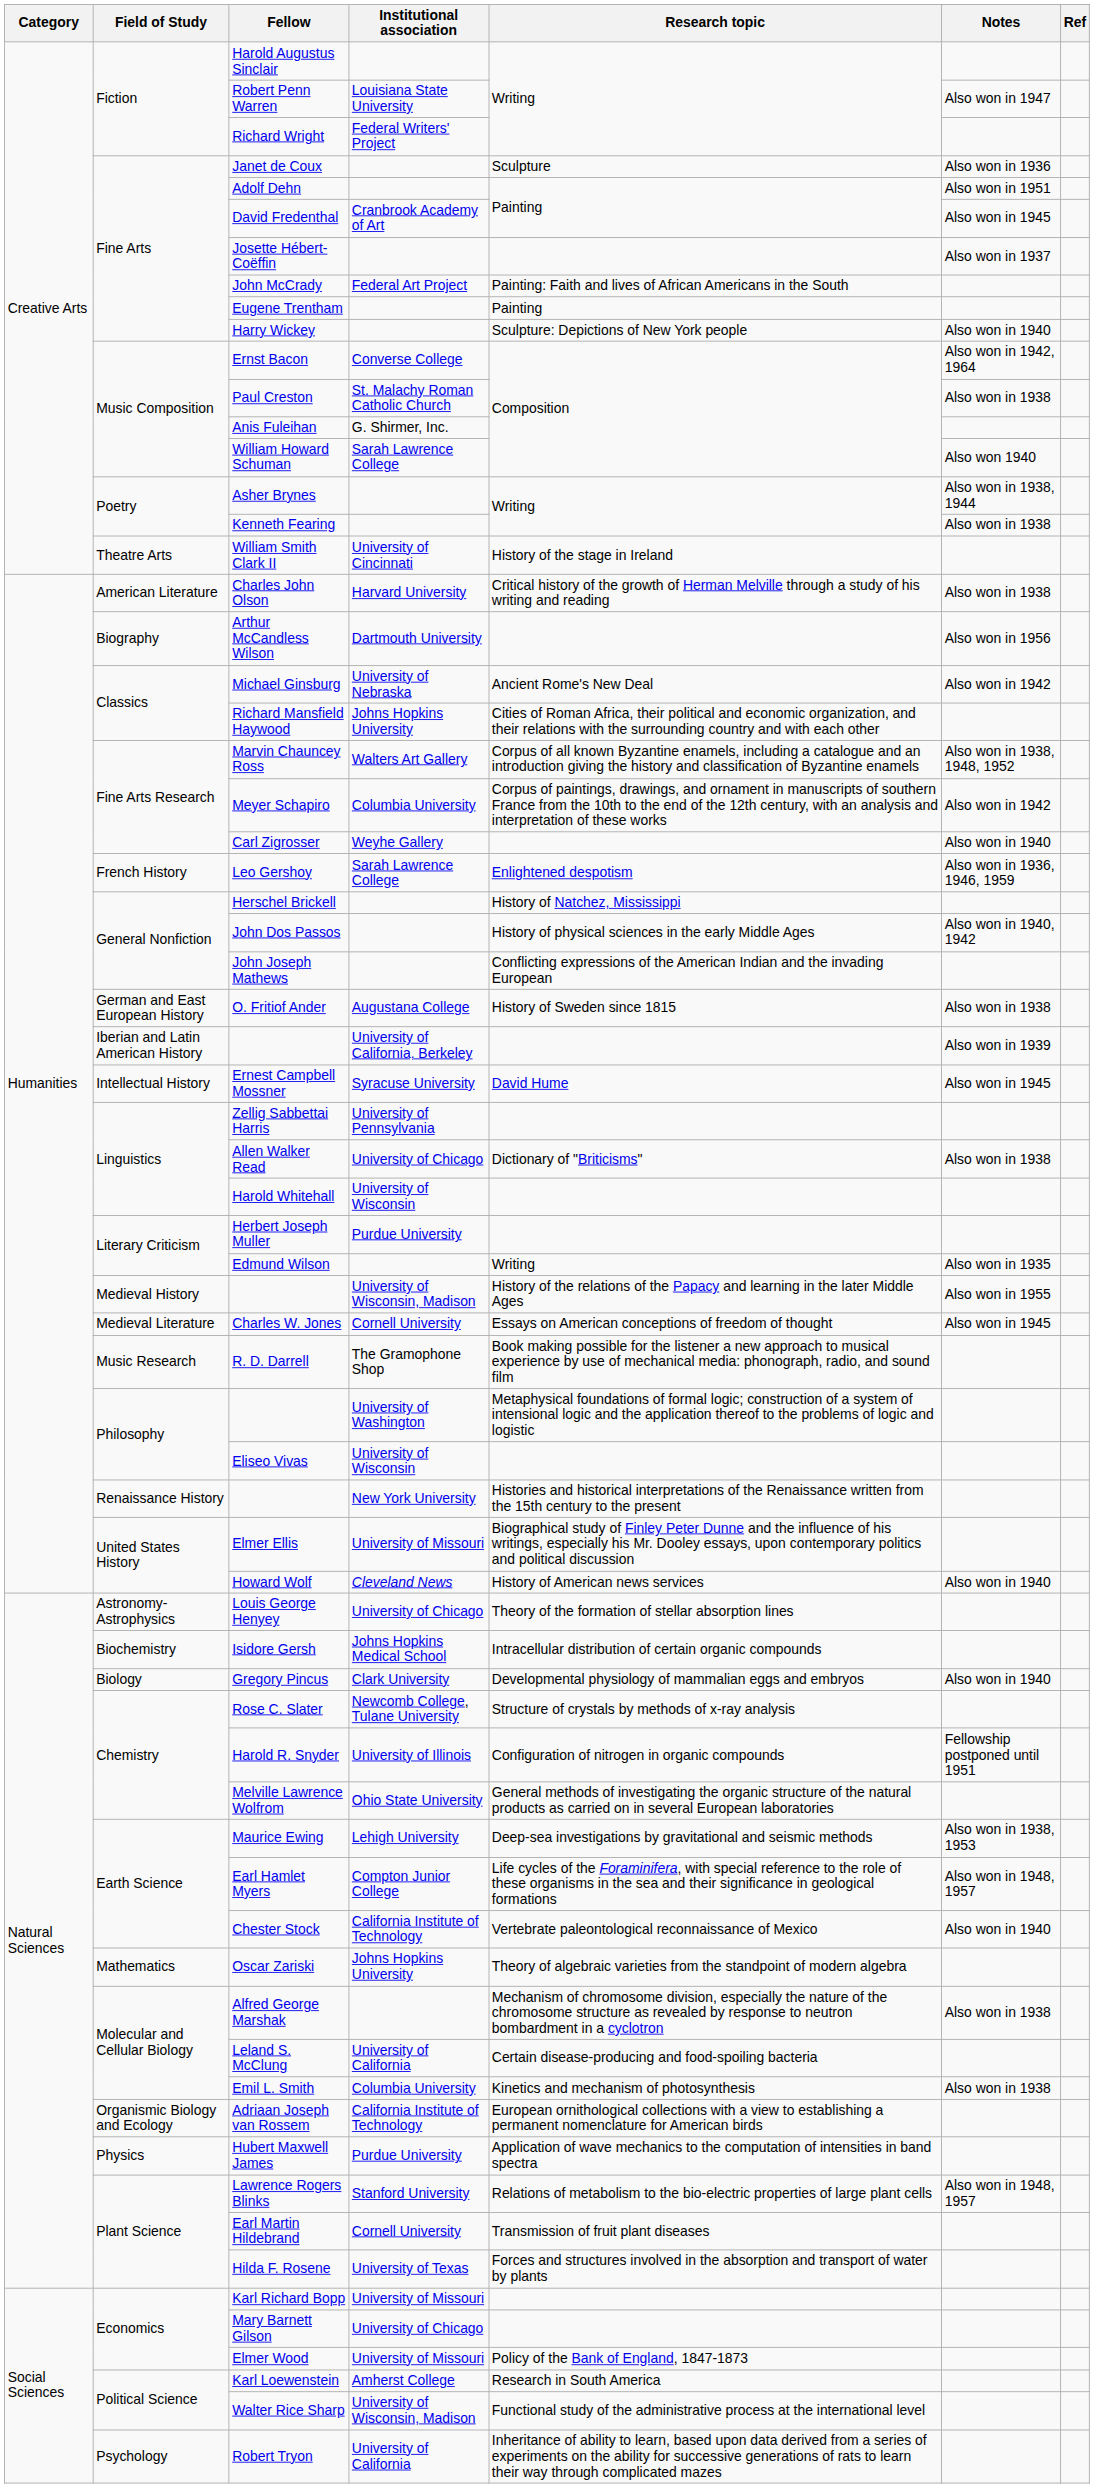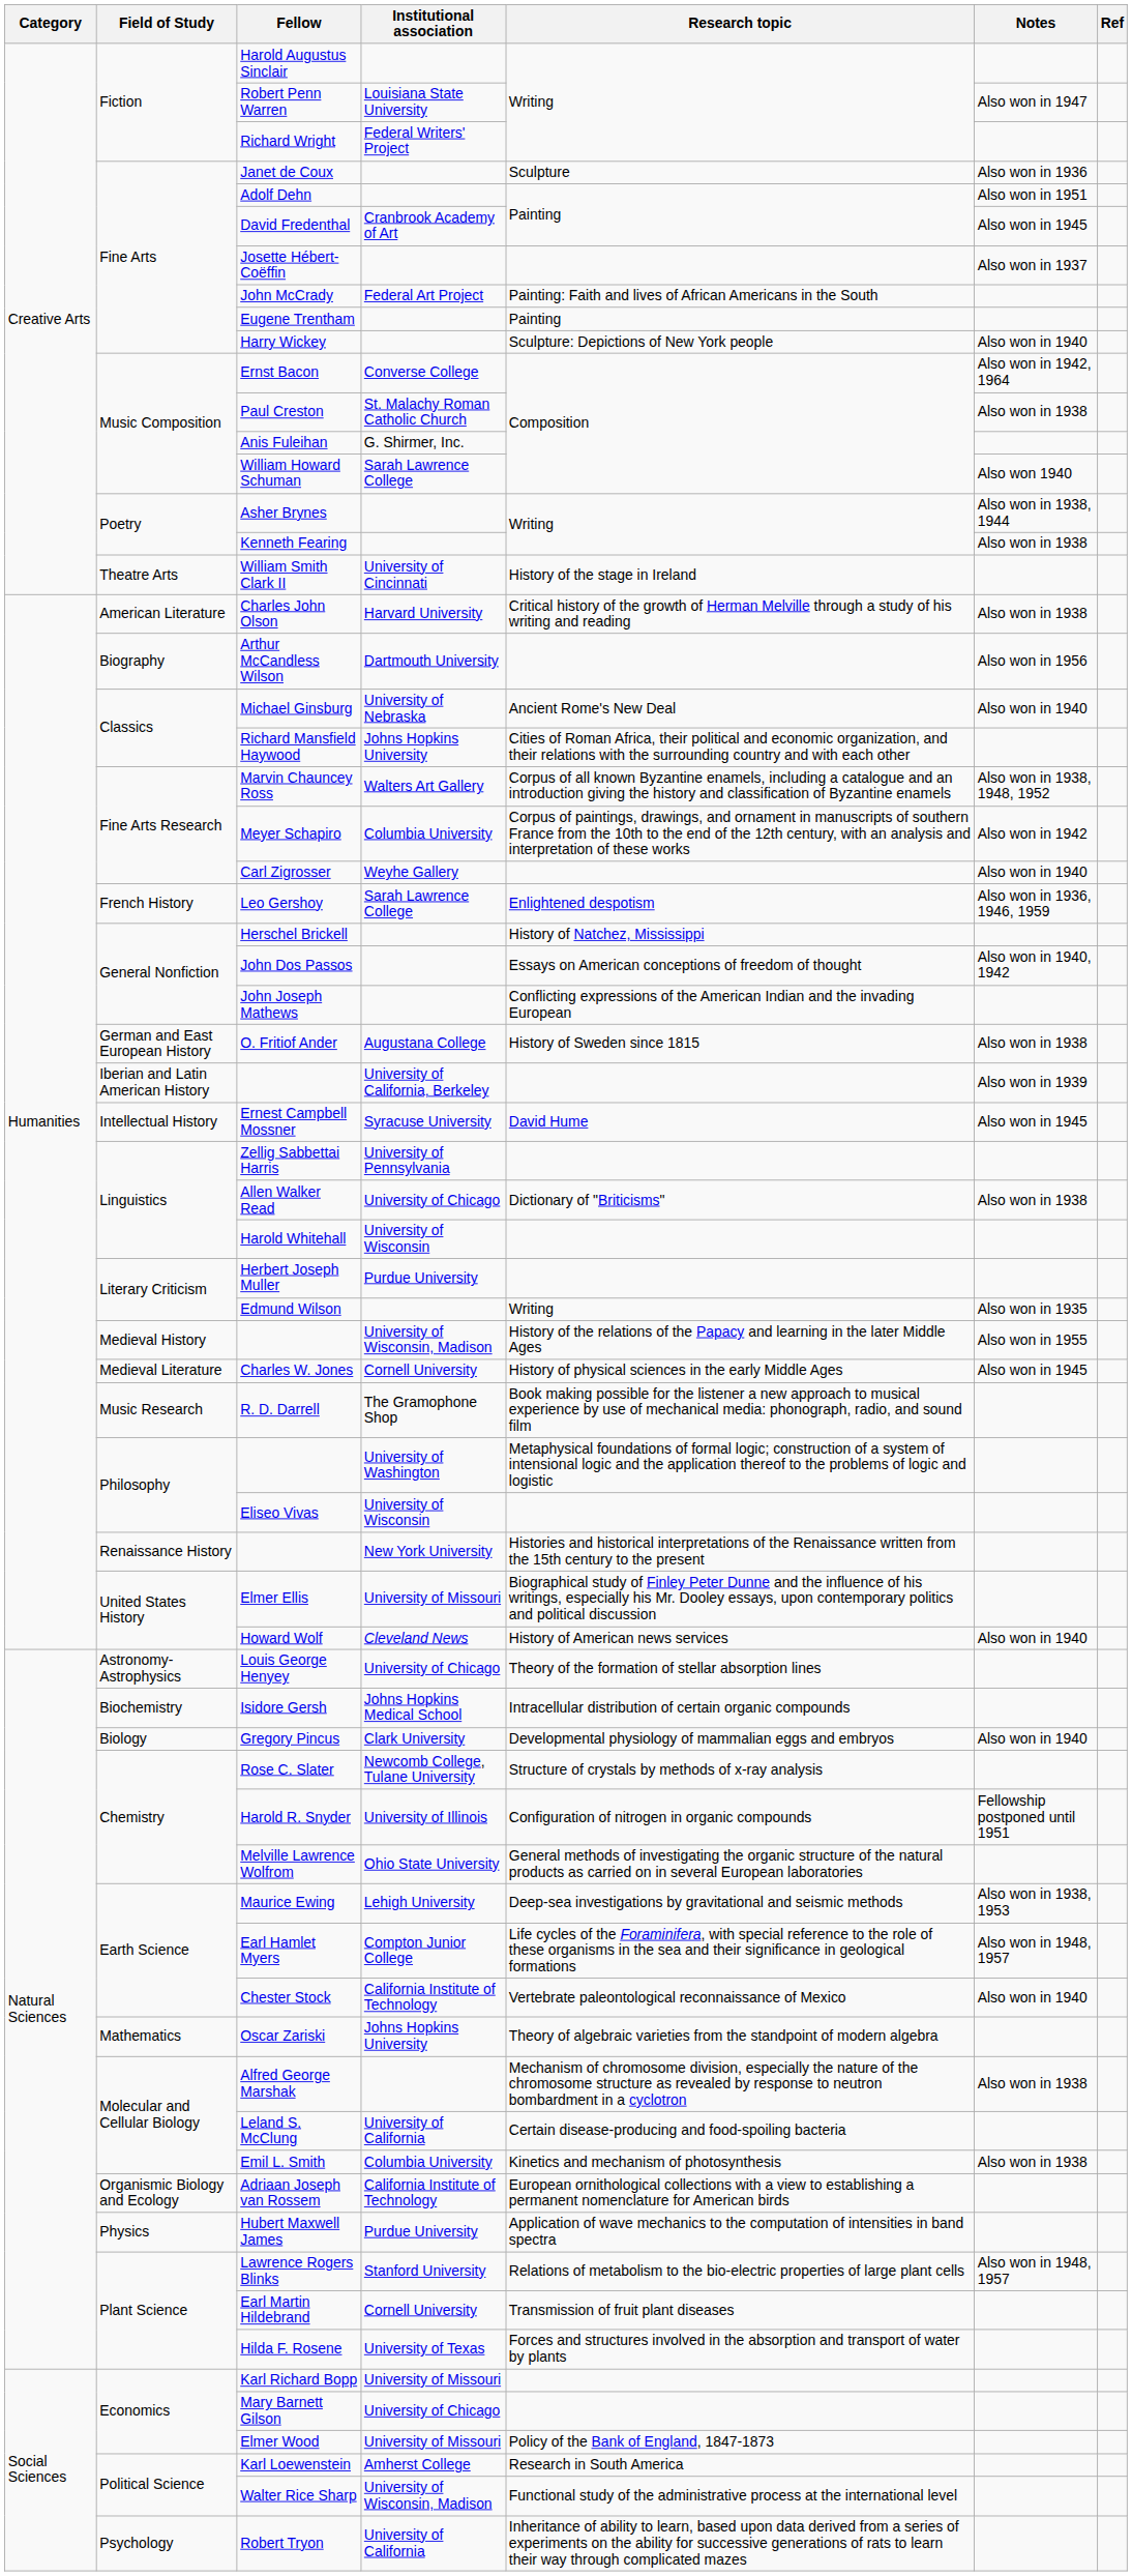Michael Ginsburg | Notes: Also won in 1942 -> Also won in 1940
John Dos Passos | Research topic: History of physical sciences in the early Middle Ages -> Essays on American conceptions of freedom of thought
Charles W. Jones | Research topic: Essays on American conceptions of freedom of thought -> History of physical sciences in the early Middle Ages
